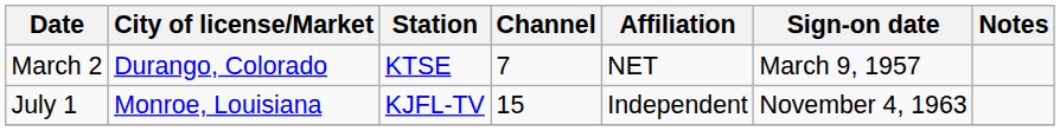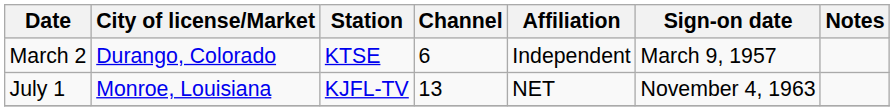March 2 | Channel: 7 -> 6
March 2 | Affiliation: NET -> Independent
July 1 | Channel: 15 -> 13
July 1 | Affiliation: Independent -> NET
